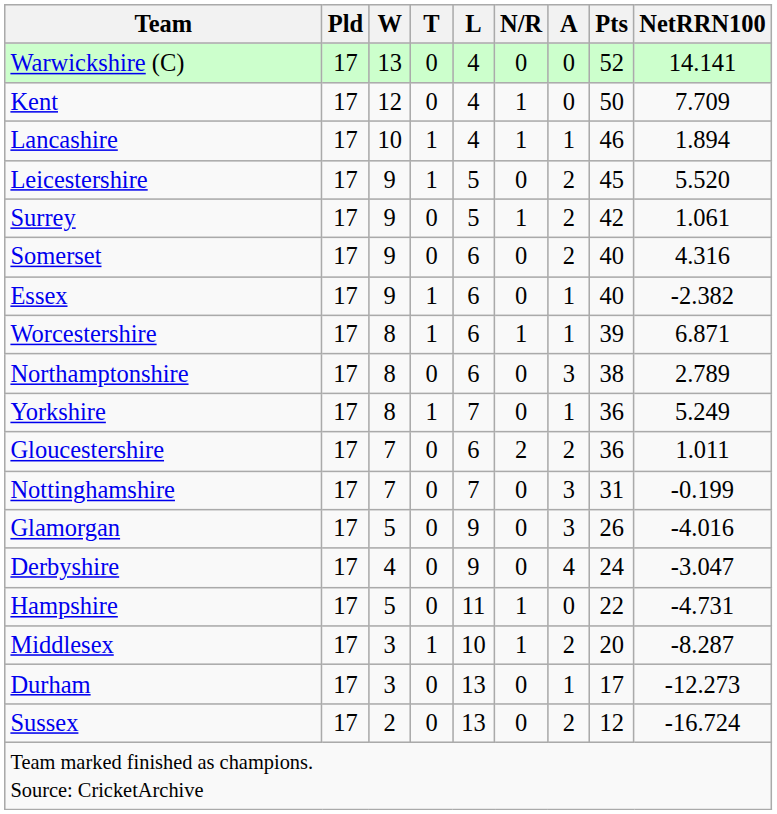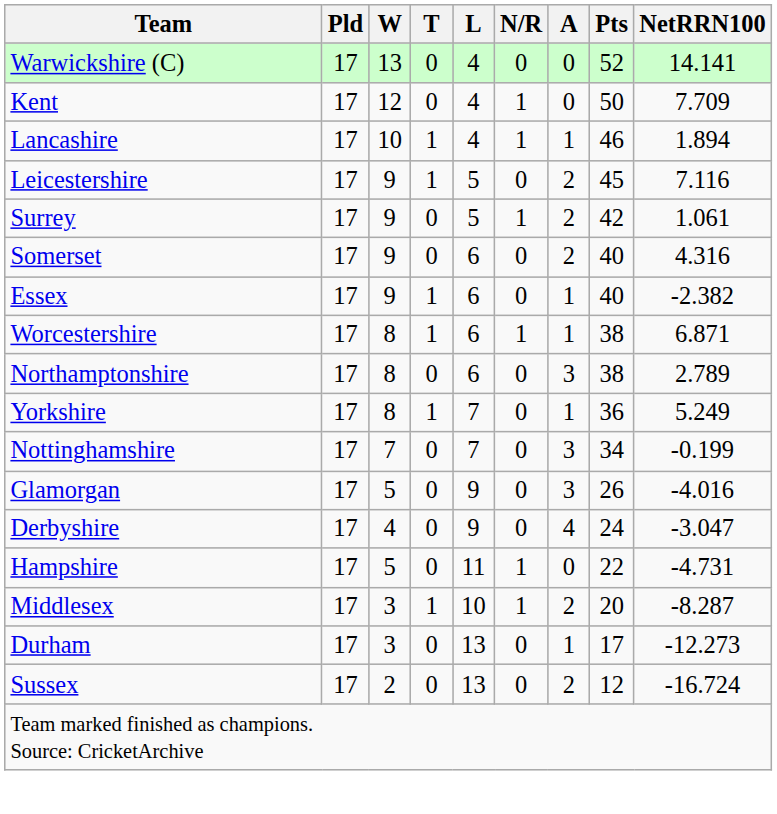Leicestershire | NetRRN100: 5.520 -> 7.116
Worcestershire | Pts: 39 -> 38
- row: Gloucestershire | 17 | 7 | 0 | 6 | 2 | 2 | 36 | 1.011
Nottinghamshire | Pts: 31 -> 34
